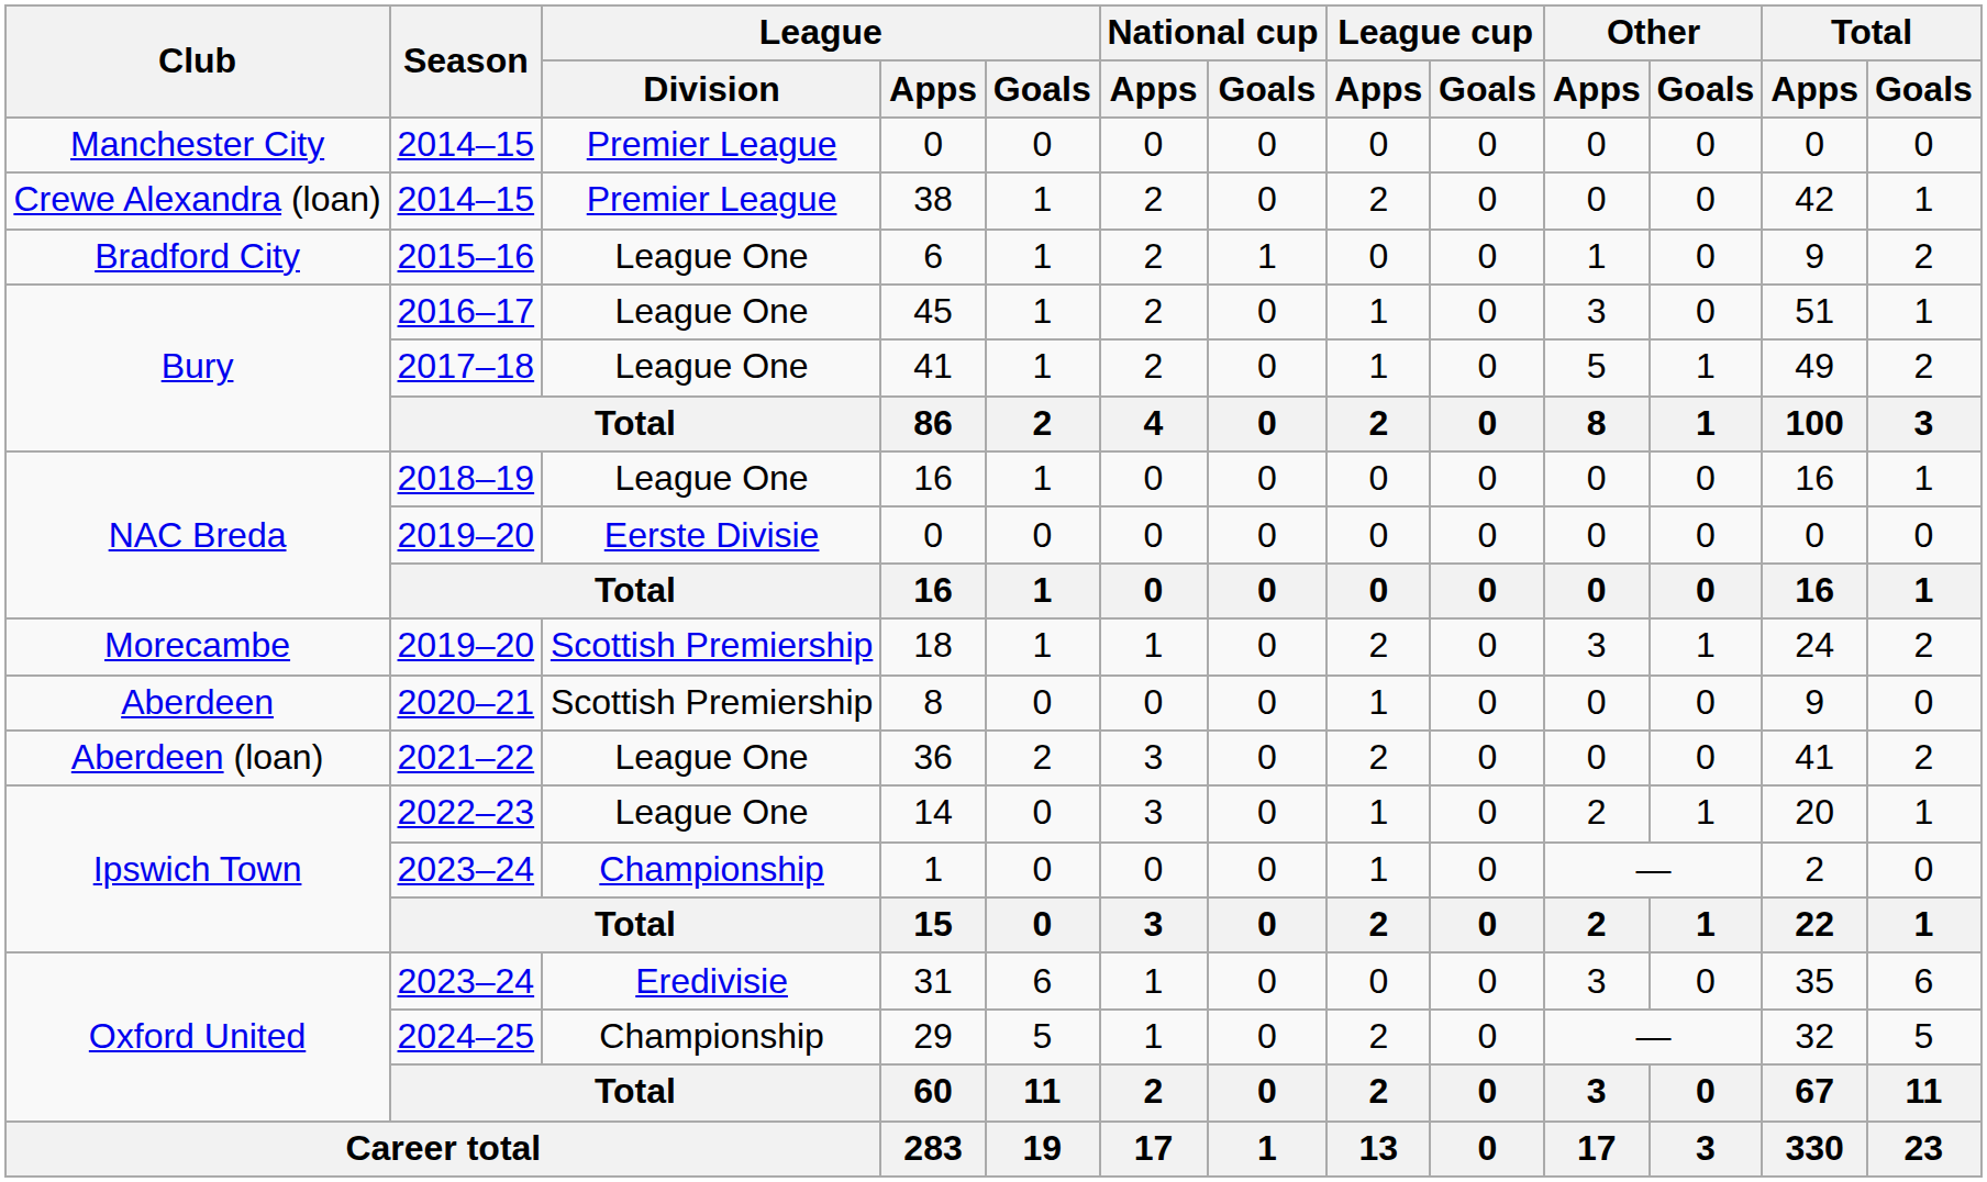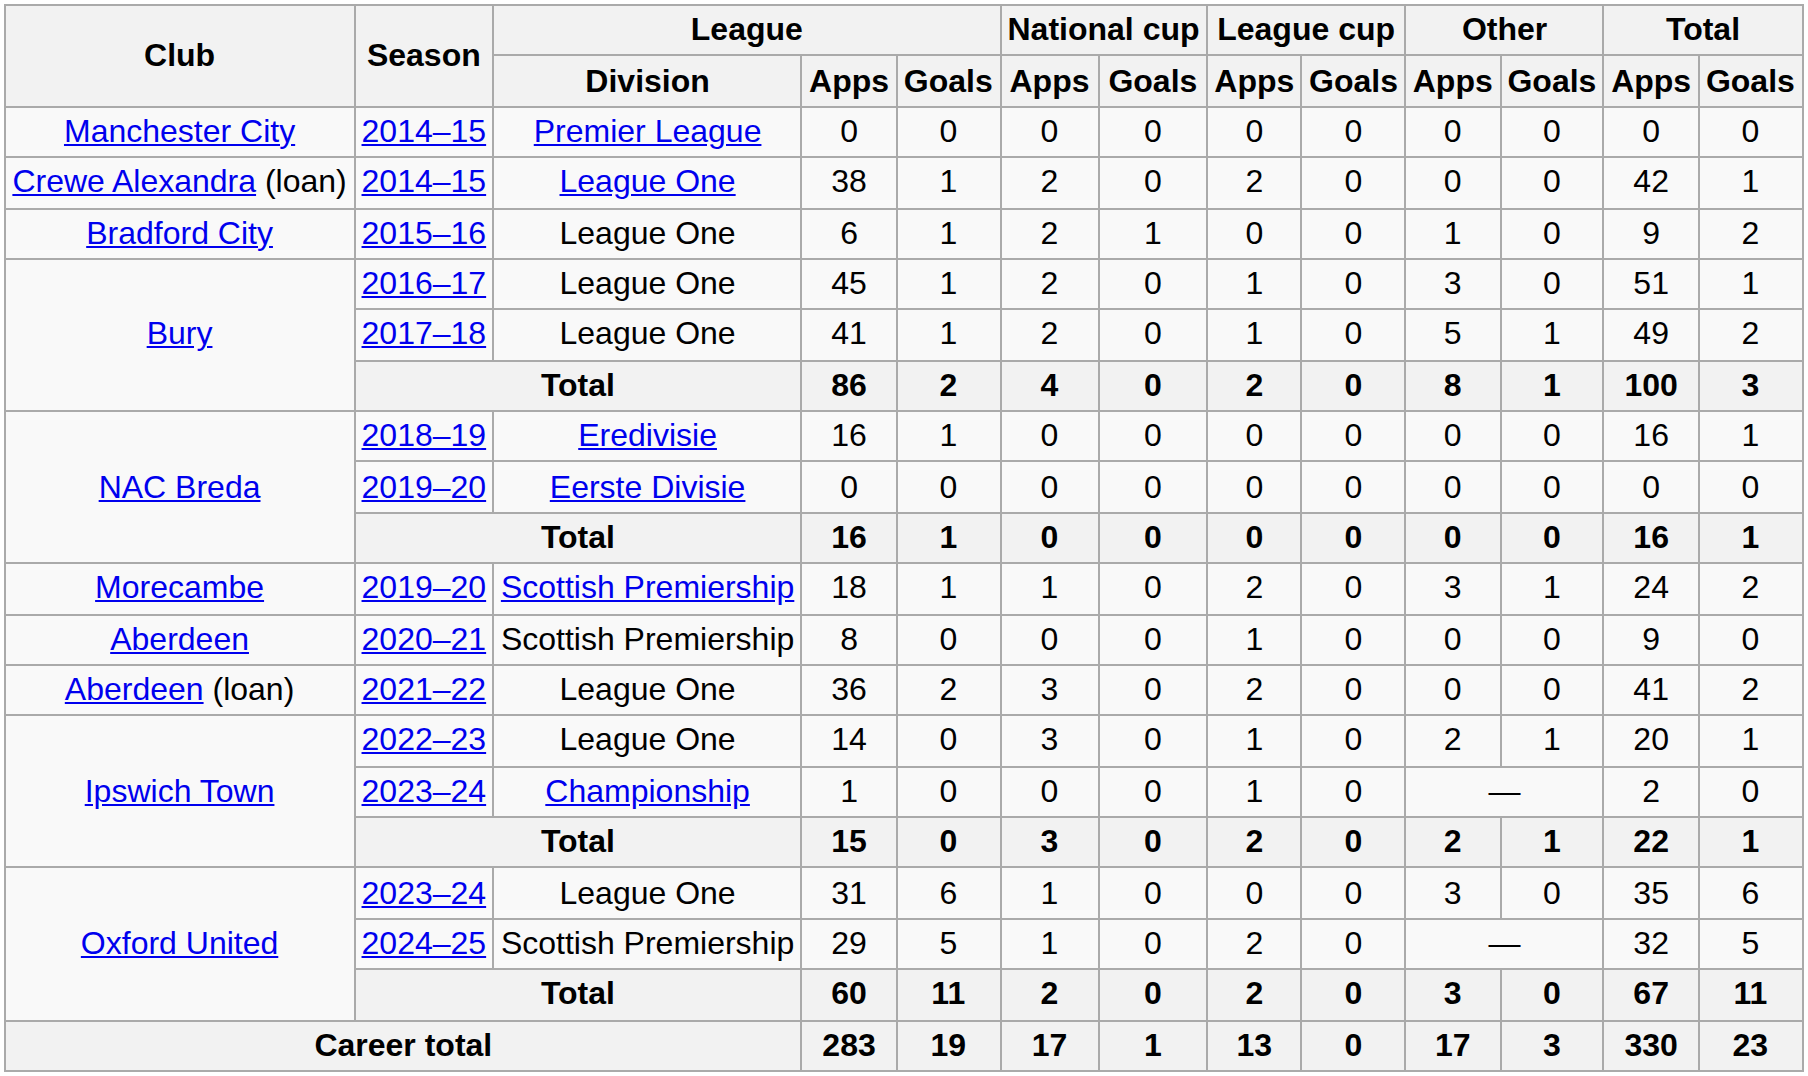38 | League / Division: Premier League -> League One
2018–19 / 16 | League / Division: League One -> Eredivisie
31 | League / Division: Eredivisie -> League One
29 | League / Division: Championship -> Scottish Premiership
